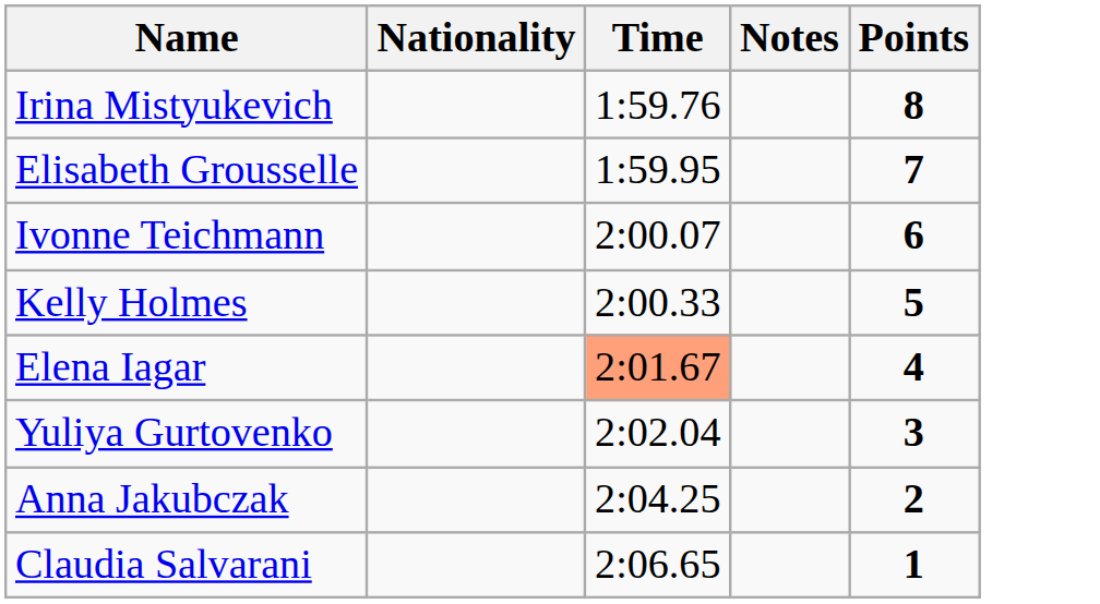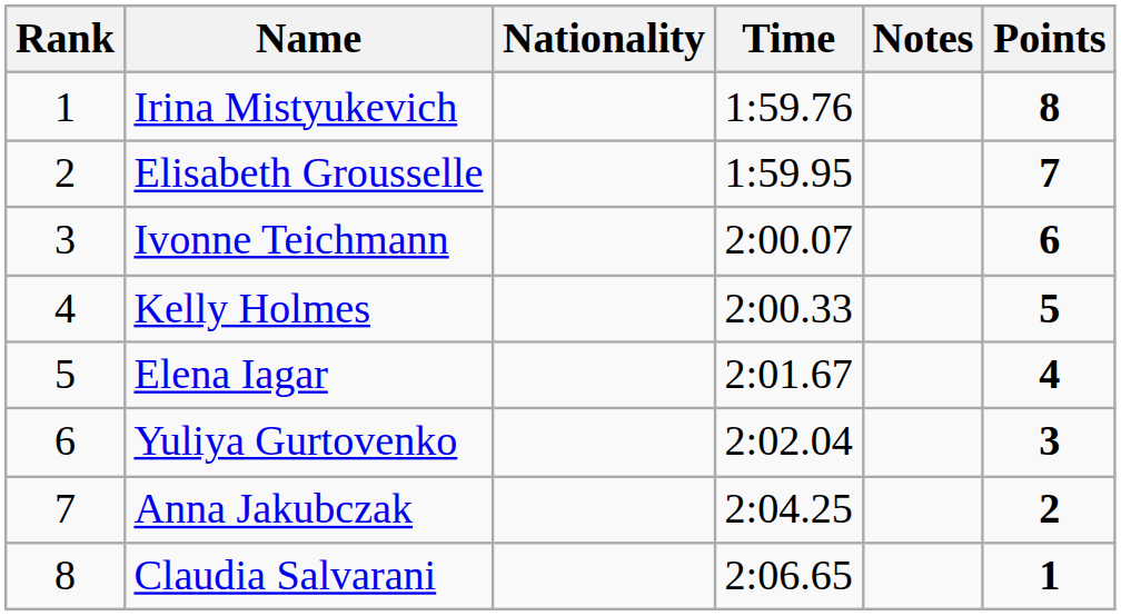+ column: Rank | 1 | 2 | 3 | 4 | 5 | 6 | 7 | 8
Elena Iagar | Time: lightsalmon background -> no background
